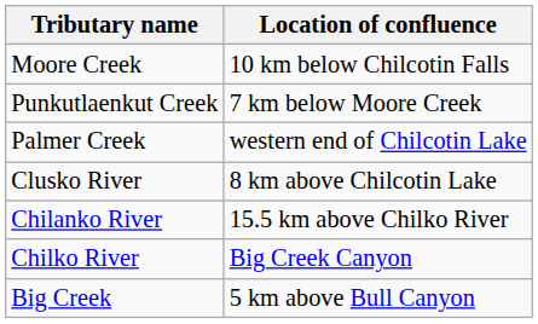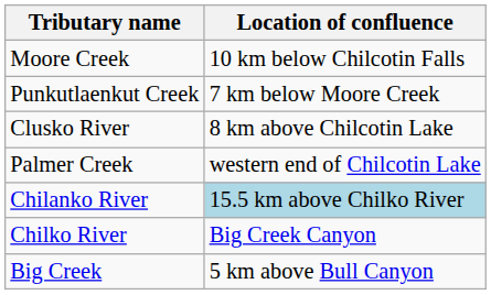rows swapped: Clusko River <-> Palmer Creek
Chilanko River | Location of confluence: no background -> lightblue background
